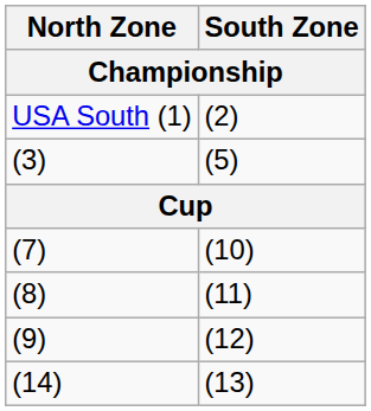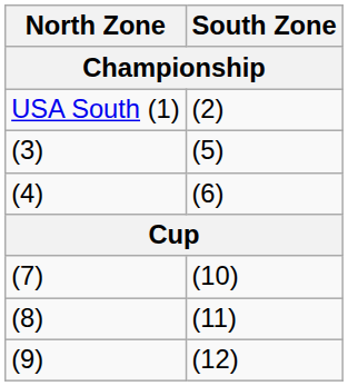+ row: (4) | (6)
- row: (14) | (13)
